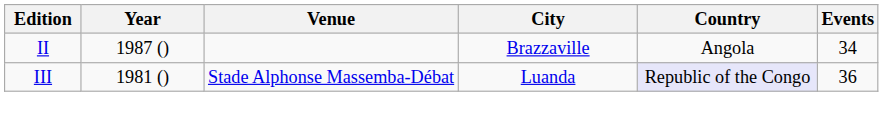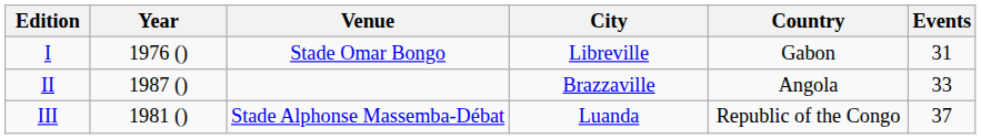+ row: I | 1976 () | Stade Omar Bongo | Libreville | Gabon | 31
II | Events: 34 -> 33
III | Country: lavender background -> no background
III | Events: 36 -> 37
